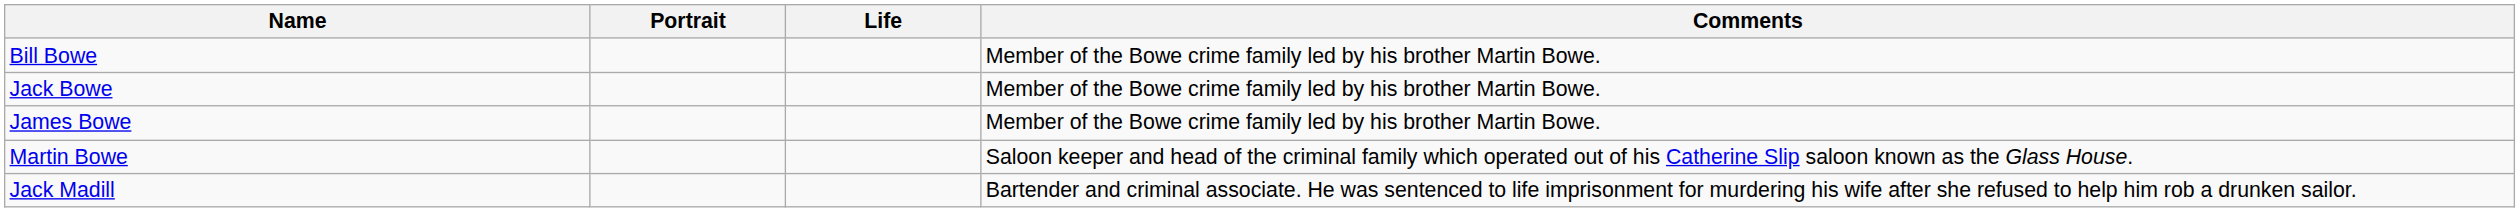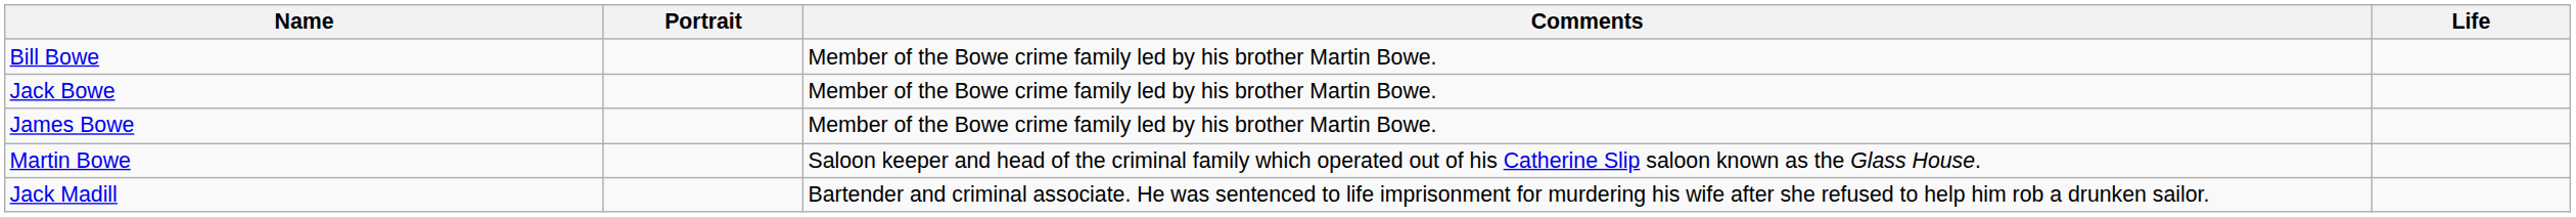columns swapped: Life <-> Comments
